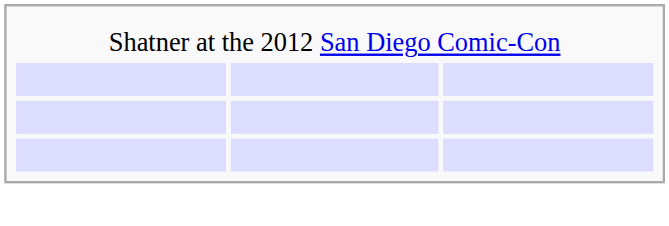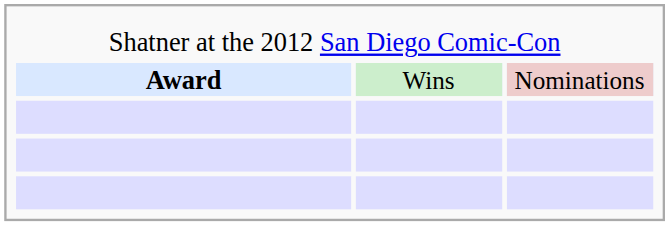+ row: Award | Wins | Nominations
